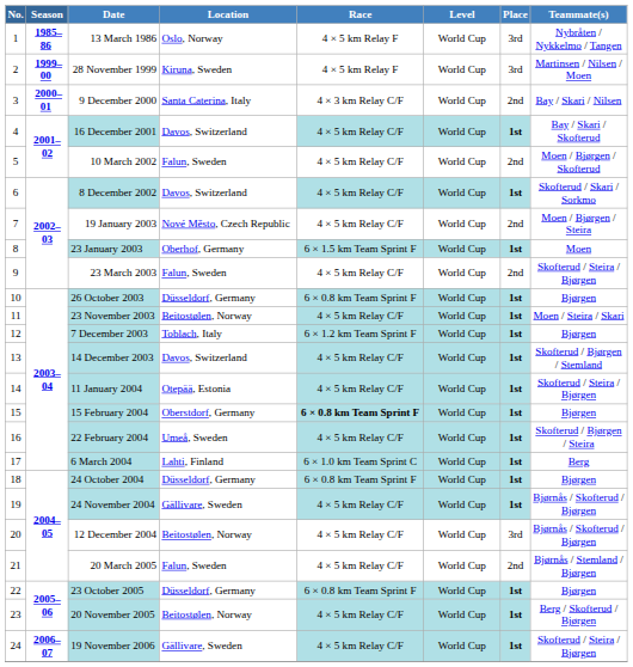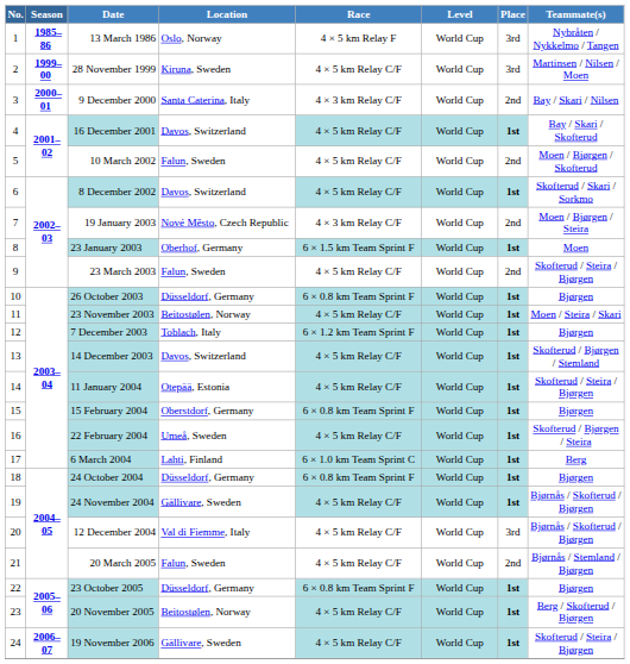28 November 1999 | Race: 4 × 5 km Relay F -> 4 × 5 km Relay C/F
19 January 2003 | Race: 4 × 5 km Relay C/F -> 4 × 3 km Relay C/F
15 February 2004 | Race: bold -> normal
12 December 2004 | Location: Beitostølen, Norway -> Val di Fiemme, Italy
